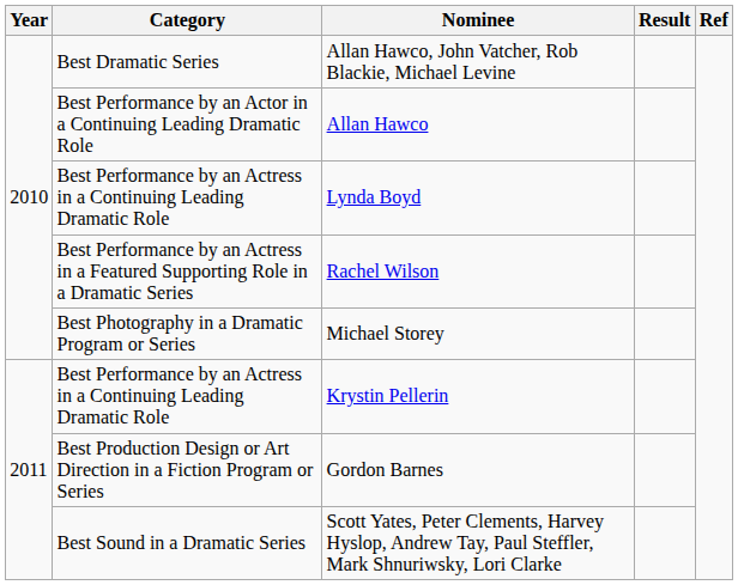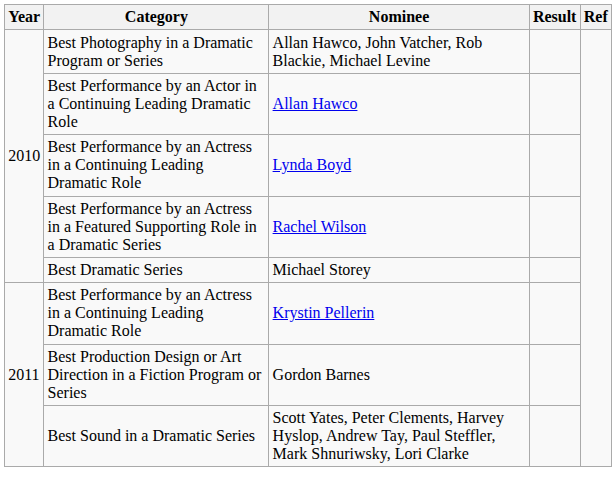Allan Hawco, John Vatcher, Rob Blackie, Michael Levine | Category: Best Dramatic Series -> Best Photography in a Dramatic Program or Series
Michael Storey | Category: Best Photography in a Dramatic Program or Series -> Best Dramatic Series
